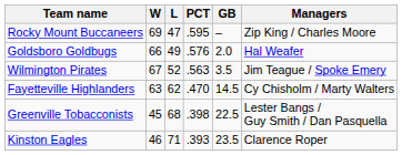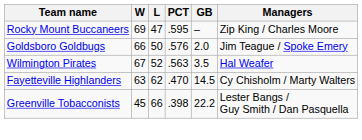Goldsboro Goldbugs | L: 49 -> 50
Goldsboro Goldbugs | Managers: Hal Weafer -> Jim Teague / Spoke Emery
Wilmington Pirates | Managers: Jim Teague / Spoke Emery -> Hal Weafer
Greenville Tobacconists | L: 68 -> 66
Greenville Tobacconists | GB: 22.5 -> 22.2
- row: Kinston Eagles | 46 | 71 | .393 | 23.5 | Clarence Roper
